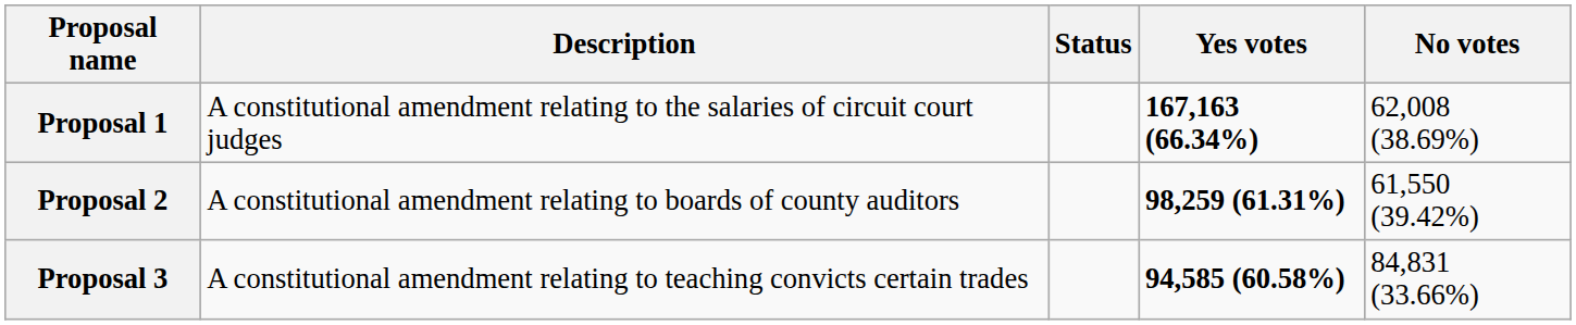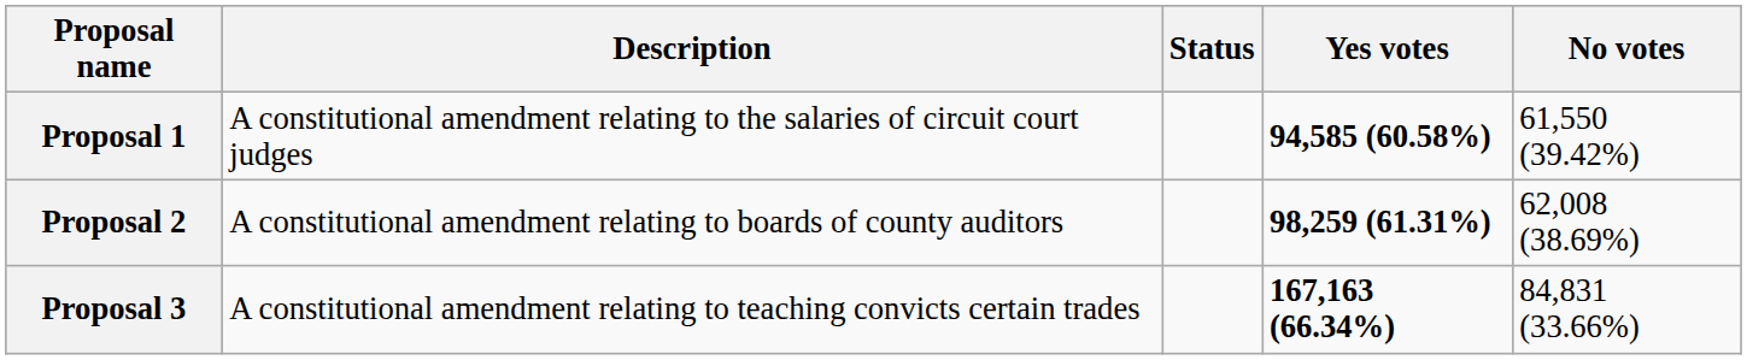Proposal 1 | Yes votes: 167,163 (66.34%) -> 94,585 (60.58%)
Proposal 1 | No votes: 62,008 (38.69%) -> 61,550 (39.42%)
Proposal 2 | No votes: 61,550 (39.42%) -> 62,008 (38.69%)
Proposal 3 | Yes votes: 94,585 (60.58%) -> 167,163 (66.34%)
